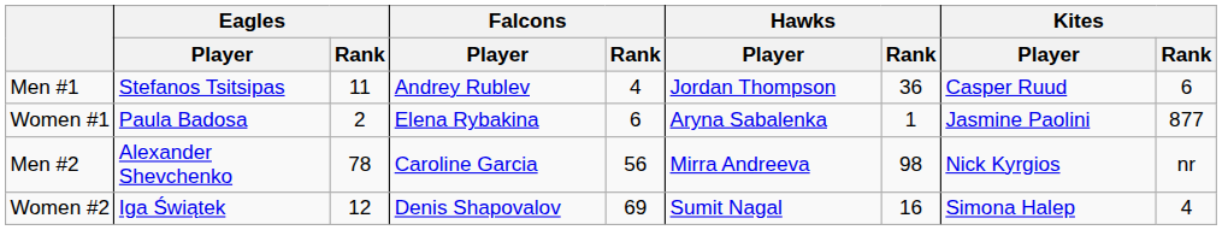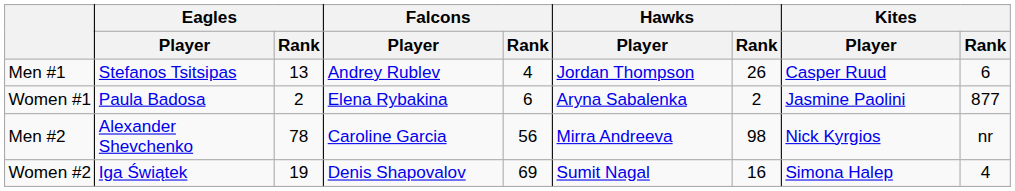Men #1 | Eagles / Rank: 11 -> 13
Men #1 | Hawks / Rank: 36 -> 26
Women #1 | Hawks / Rank: 1 -> 2
Women #2 | Eagles / Rank: 12 -> 19
